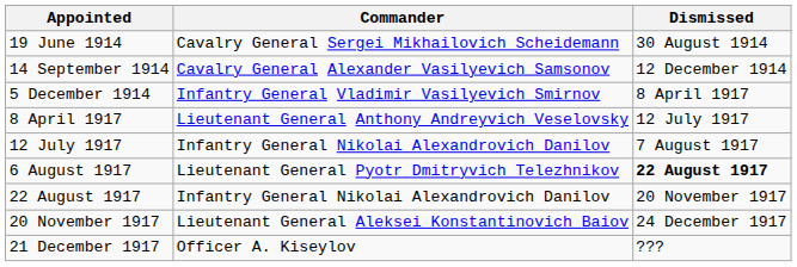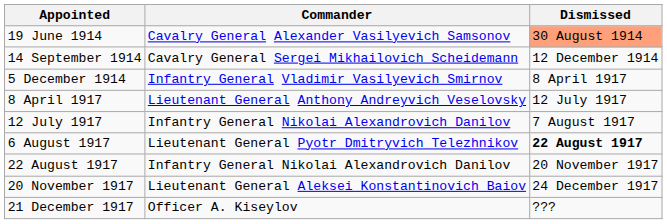19 June 1914 | Commander: Cavalry General Sergei Mikhailovich Scheidemann -> Cavalry General Alexander Vasilyevich Samsonov
19 June 1914 | Dismissed: no background -> lightsalmon background
14 September 1914 | Commander: Cavalry General Alexander Vasilyevich Samsonov -> Cavalry General Sergei Mikhailovich Scheidemann
